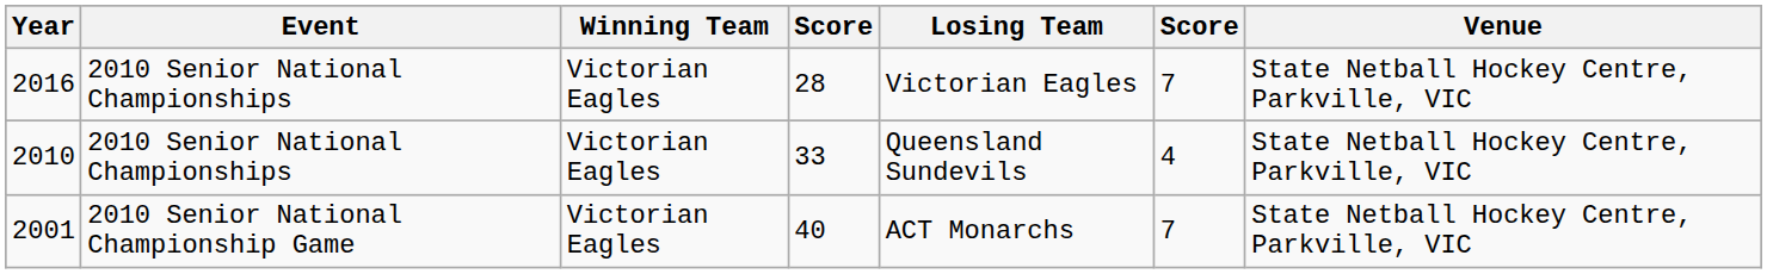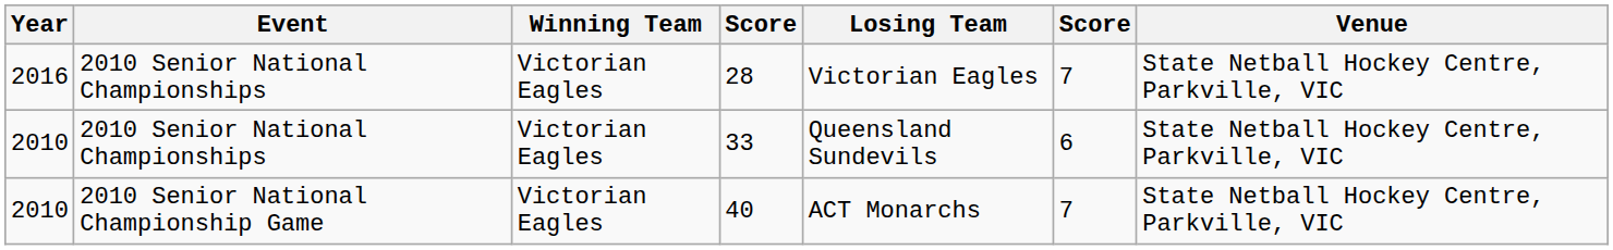33 | column 6: 4 -> 6
40 | Year: 2001 -> 2010
